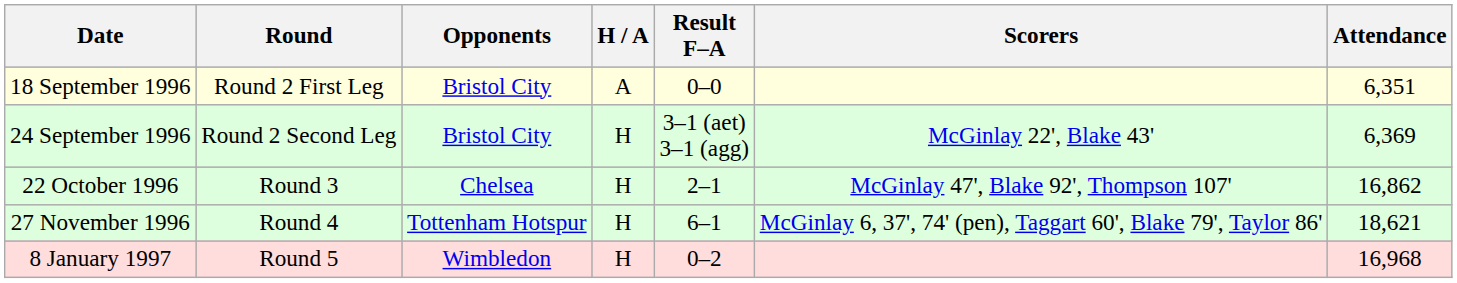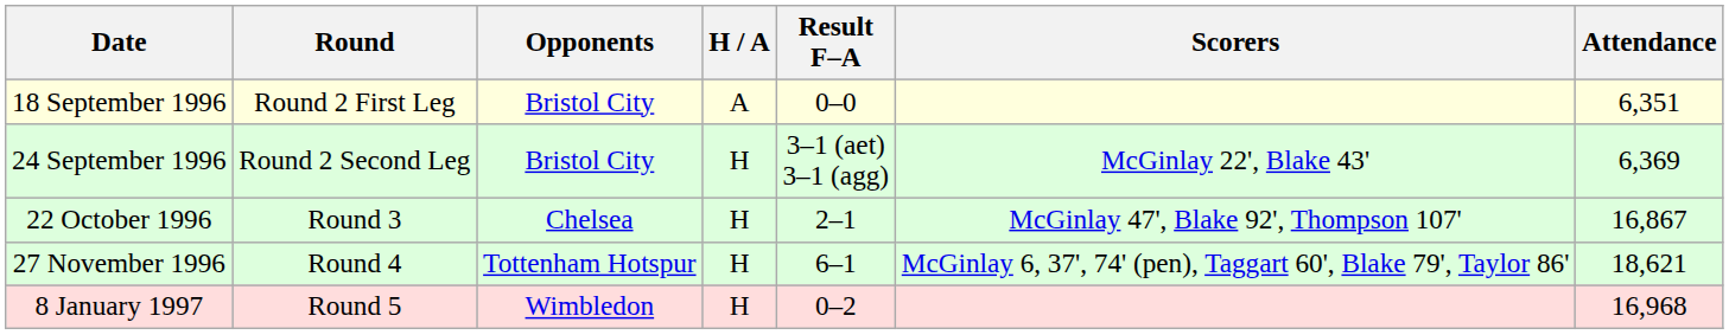22 October 1996 | Attendance: 16,862 -> 16,867
